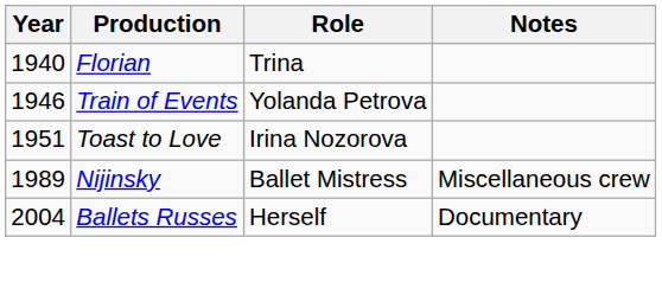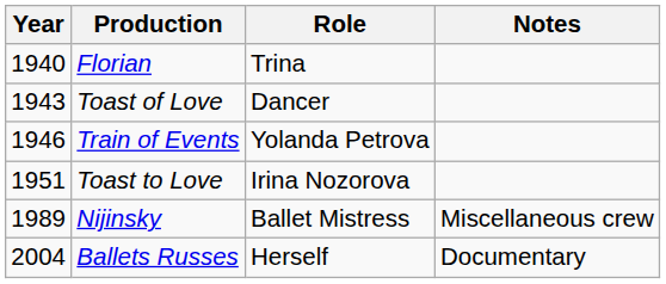+ row: 1943 | Toast of Love | Dancer
